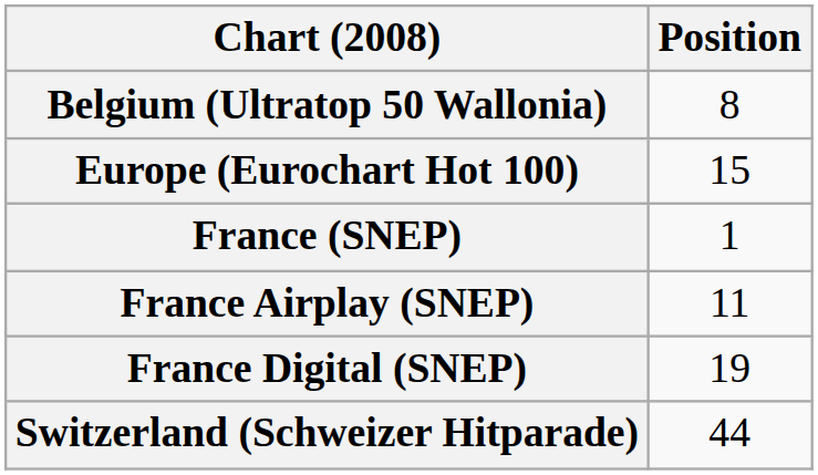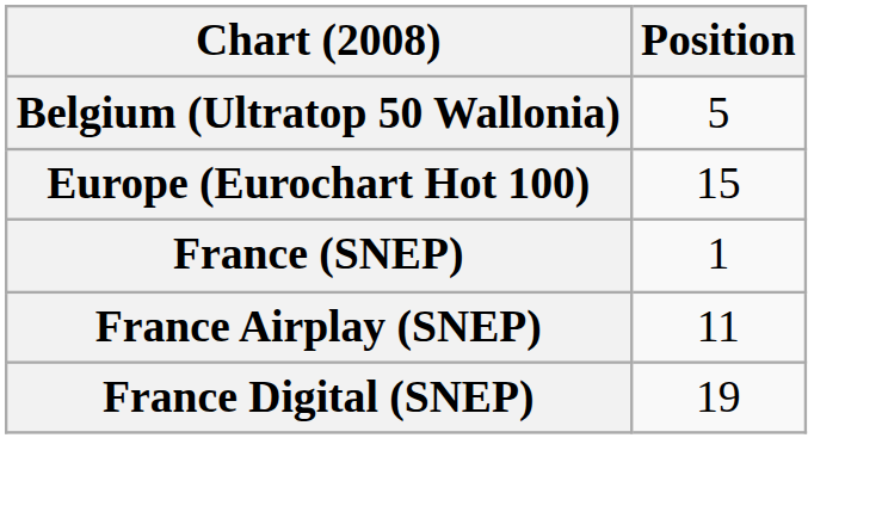Belgium (Ultratop 50 Wallonia) | Position: 8 -> 5
- row: Switzerland (Schweizer Hitparade) | 44
